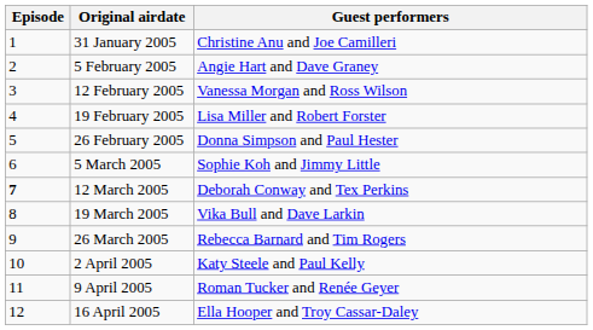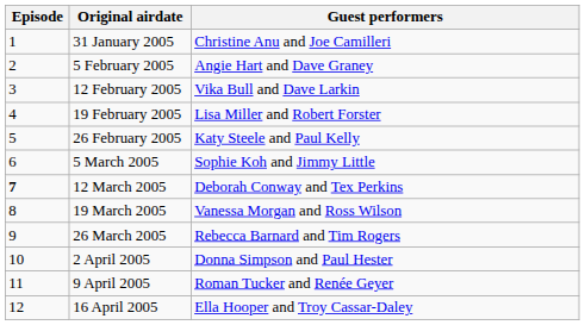12 February 2005 | Guest performers: Vanessa Morgan and Ross Wilson -> Vika Bull and Dave Larkin
26 February 2005 | Guest performers: Donna Simpson and Paul Hester -> Katy Steele and Paul Kelly
19 March 2005 | Guest performers: Vika Bull and Dave Larkin -> Vanessa Morgan and Ross Wilson
2 April 2005 | Guest performers: Katy Steele and Paul Kelly -> Donna Simpson and Paul Hester
